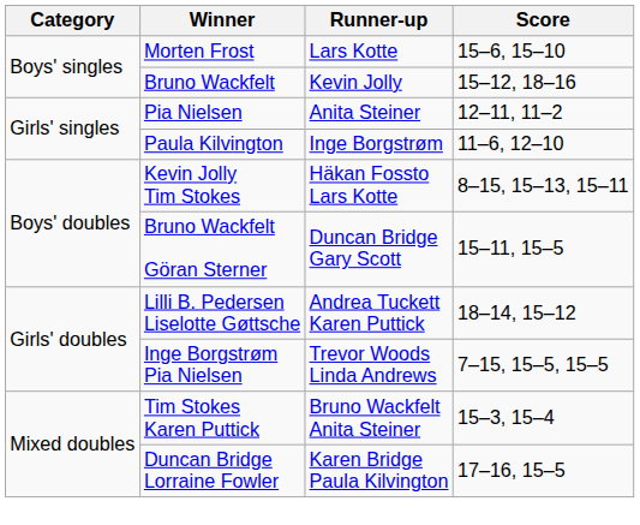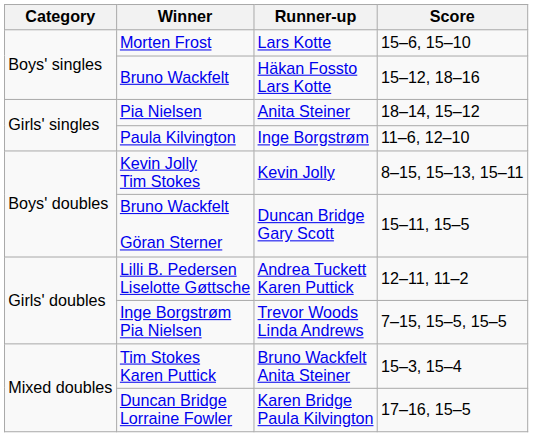Bruno Wackfelt | Runner-up: Kevin Jolly -> Häkan Fossto Lars Kotte
Pia Nielsen | Score: 12–11, 11–2 -> 18–14, 15–12
Kevin Jolly Tim Stokes | Runner-up: Häkan Fossto Lars Kotte -> Kevin Jolly
Lilli B. Pedersen Liselotte Gøttsche | Score: 18–14, 15–12 -> 12–11, 11–2
